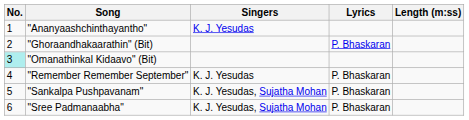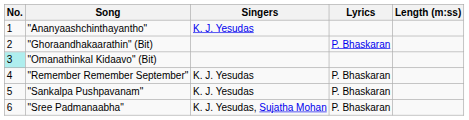"Sankalpa Pushpavanam" | Singers: K. J. Yesudas, Sujatha Mohan -> K. J. Yesudas
